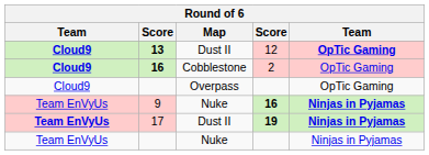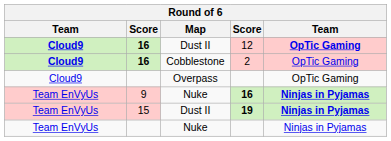12 | column 2: 13 -> 16
19 | column 1: bold -> normal
19 | column 2: 17 -> 15
